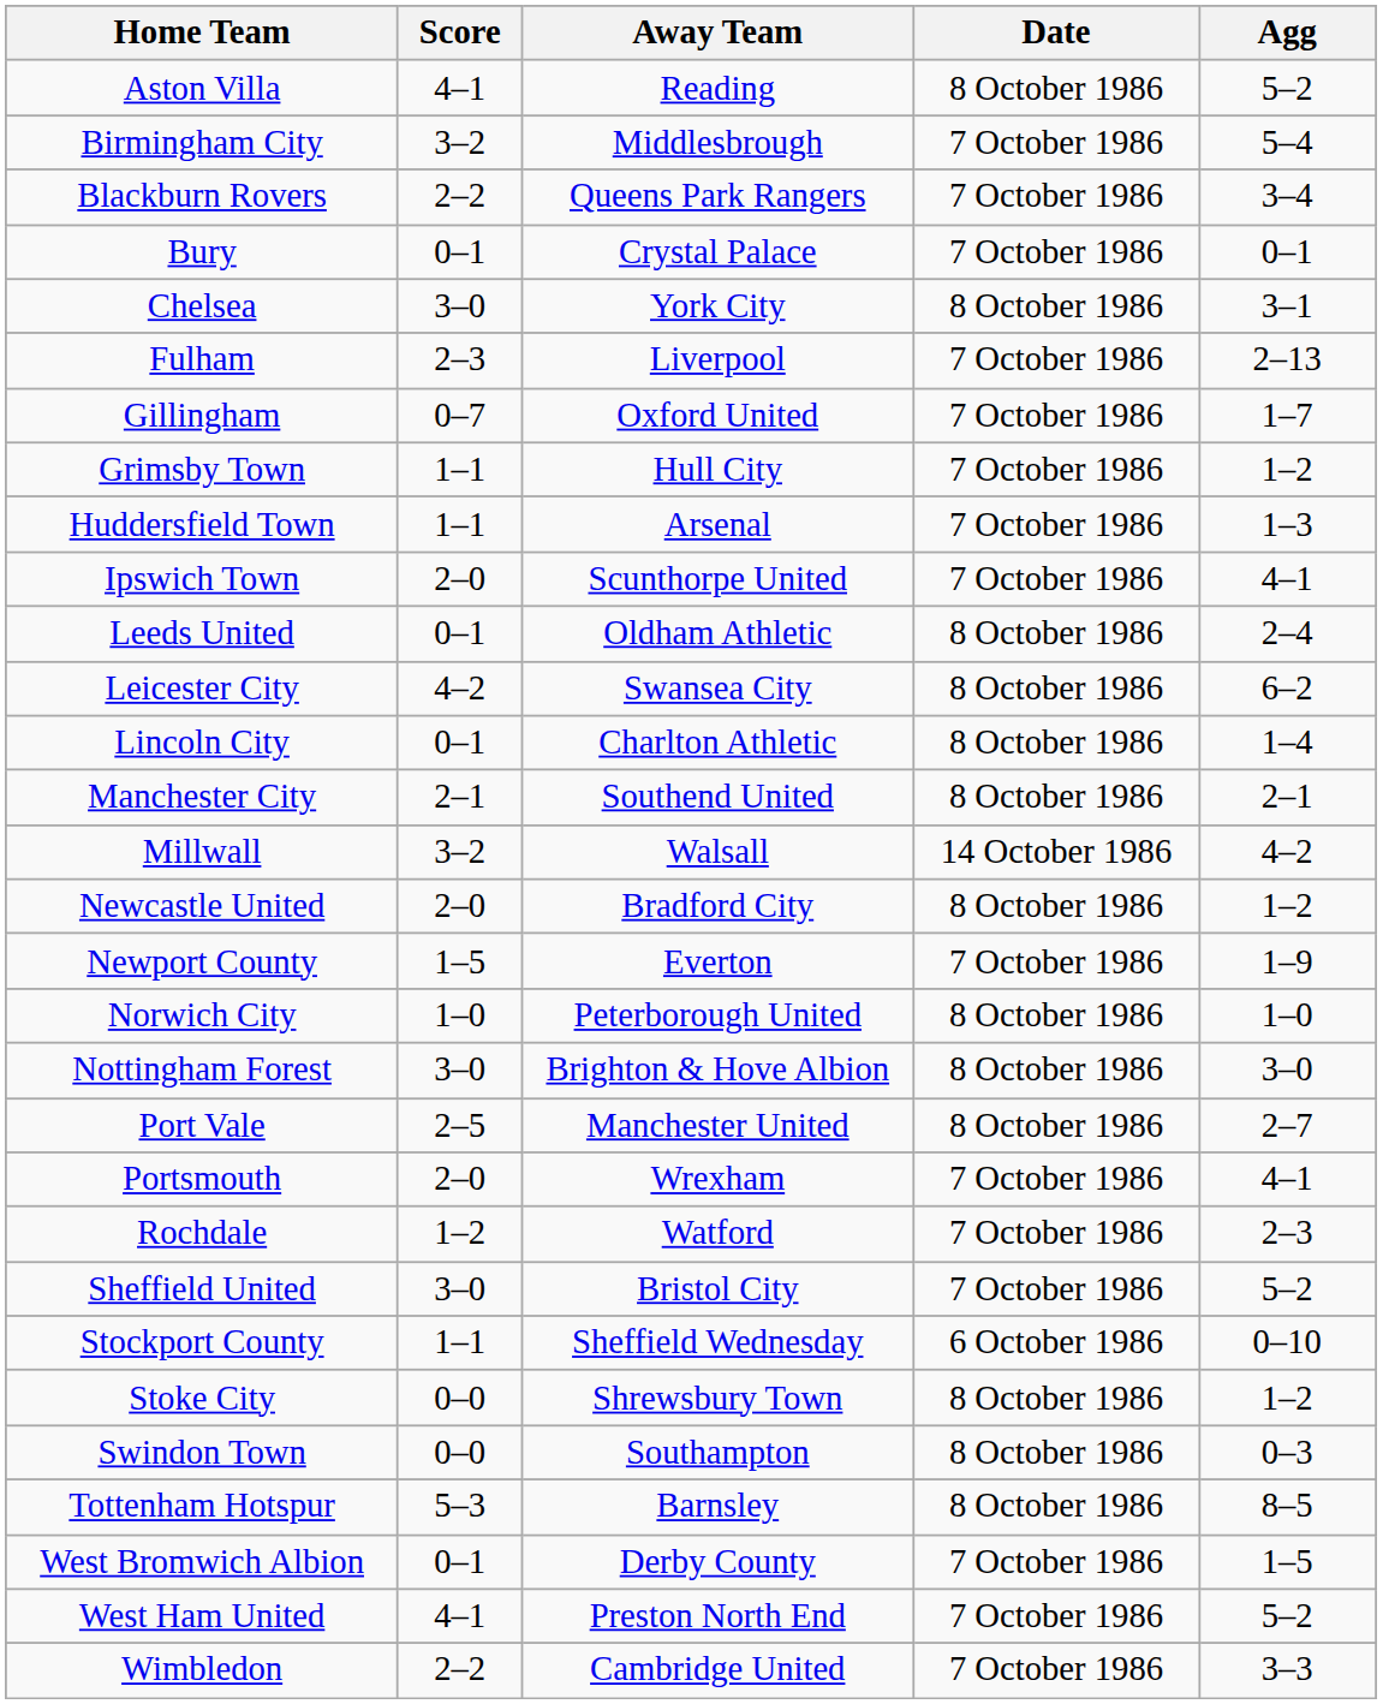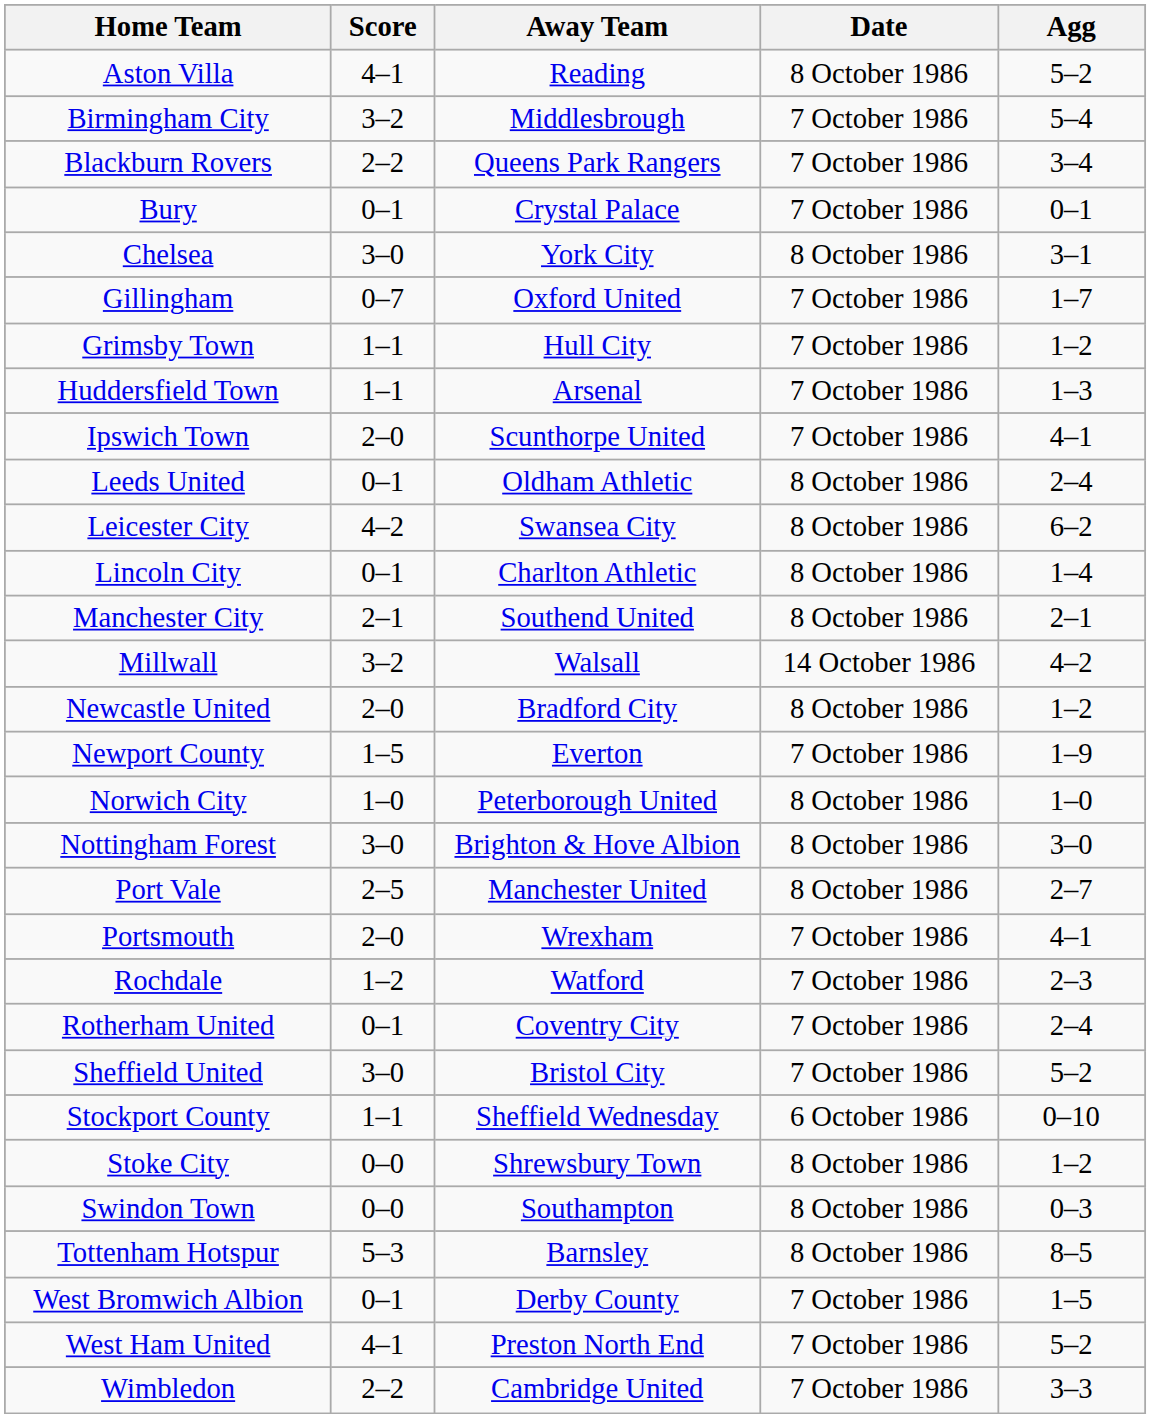- row: Fulham | 2–3 | Liverpool | 7 October 1986 | 2–13
+ row: Rotherham United | 0–1 | Coventry City | 7 October 1986 | 2–4
